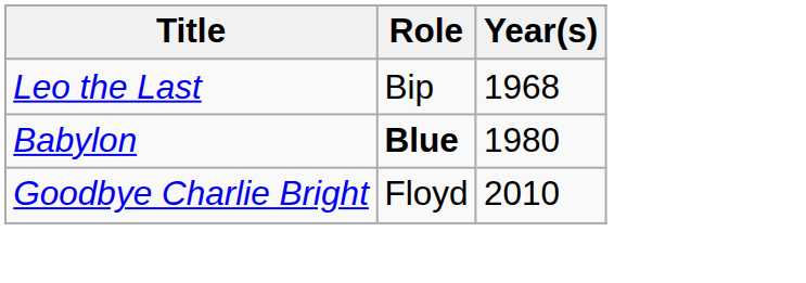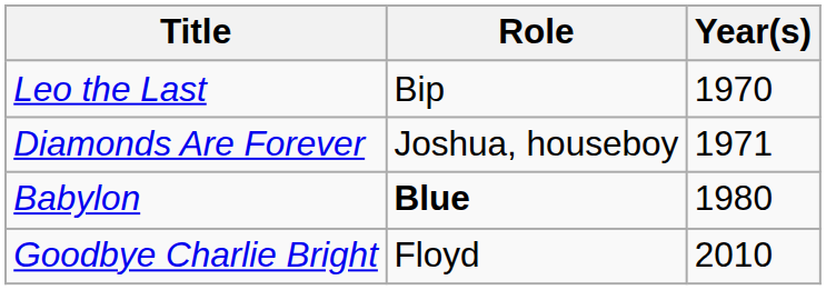Leo the Last | Year(s): 1968 -> 1970
+ row: Diamonds Are Forever | Joshua, houseboy | 1971
